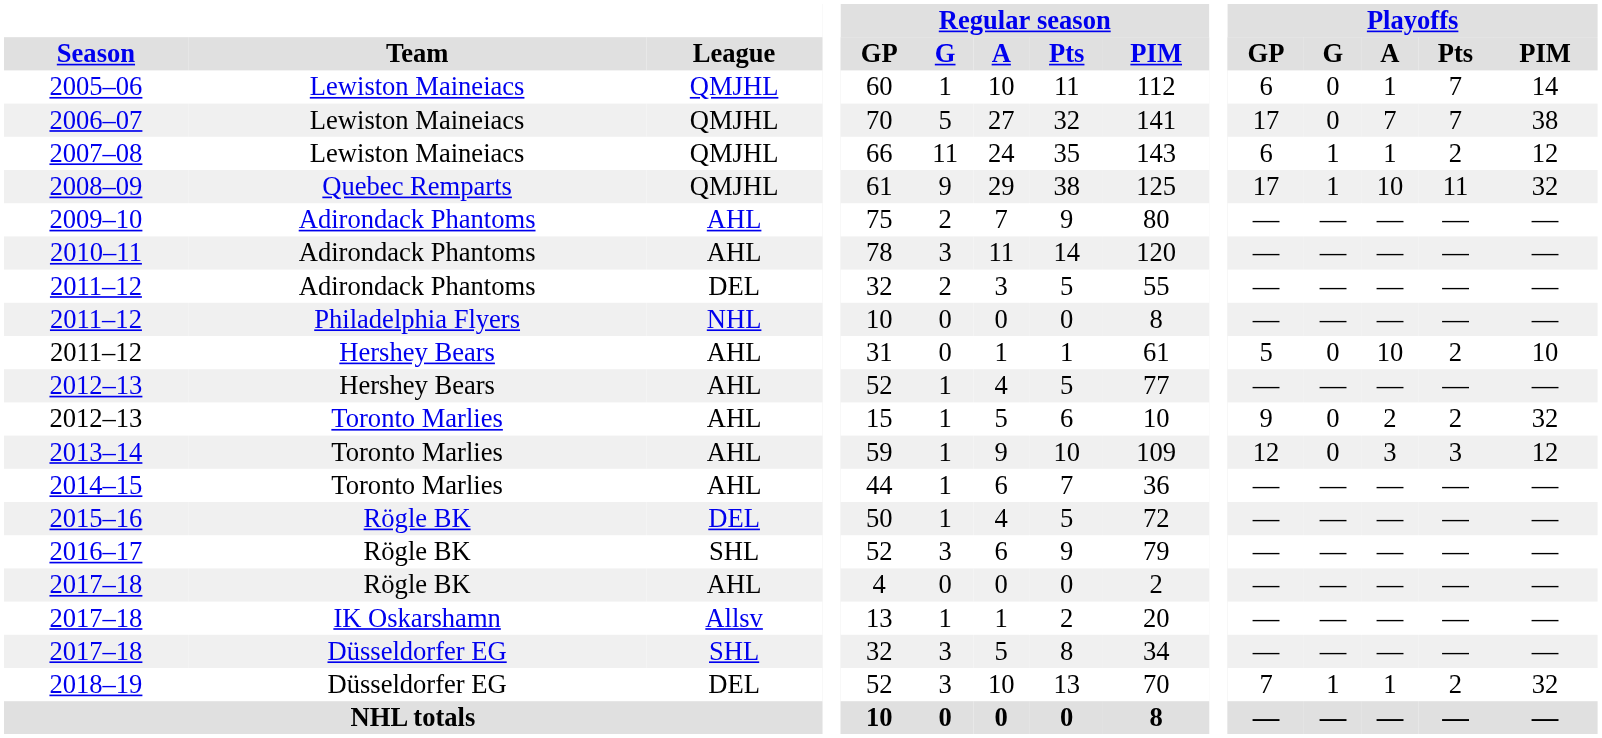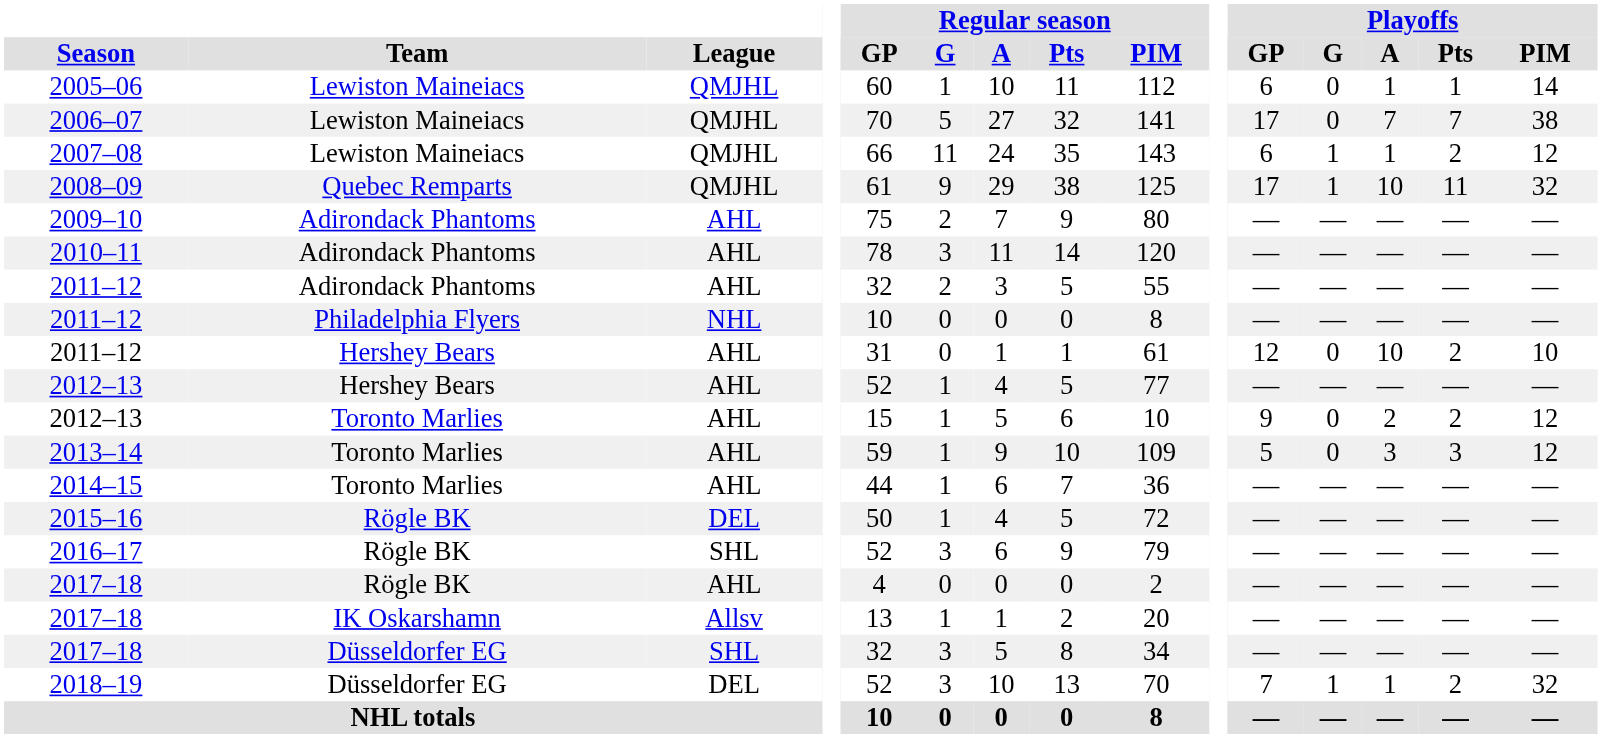2005–06 | Playoffs / Pts: 7 -> 1
2011–12 / Adirondack Phantoms | League: DEL -> AHL
2011–12 / Hershey Bears | Playoffs / GP: 5 -> 12
2012–13 / Toronto Marlies | Playoffs / PIM: 32 -> 12
2013–14 | Playoffs / GP: 12 -> 5
